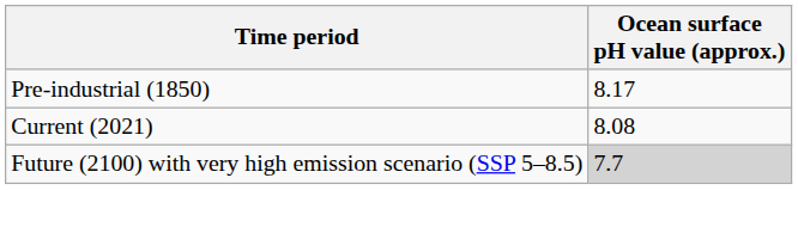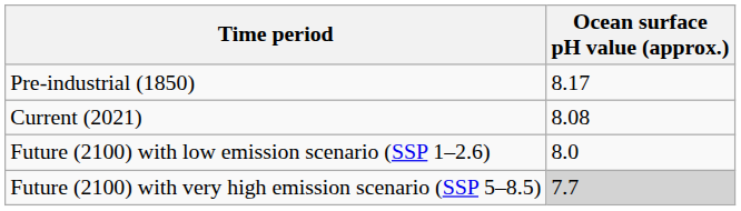+ row: Future (2100) with low emission scenario (SSP 1–2.6) | 8.0
